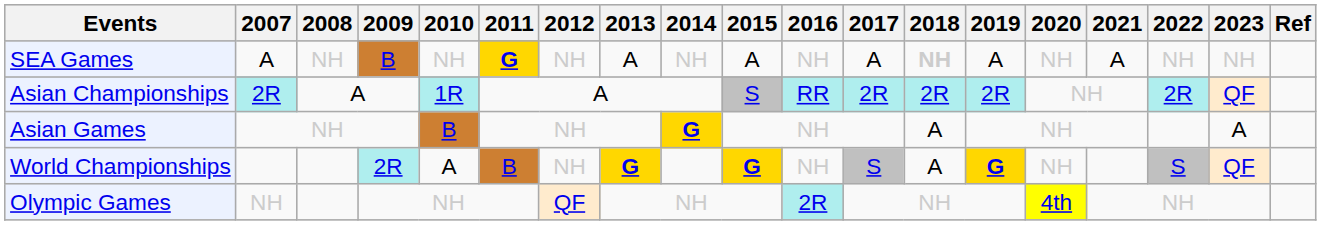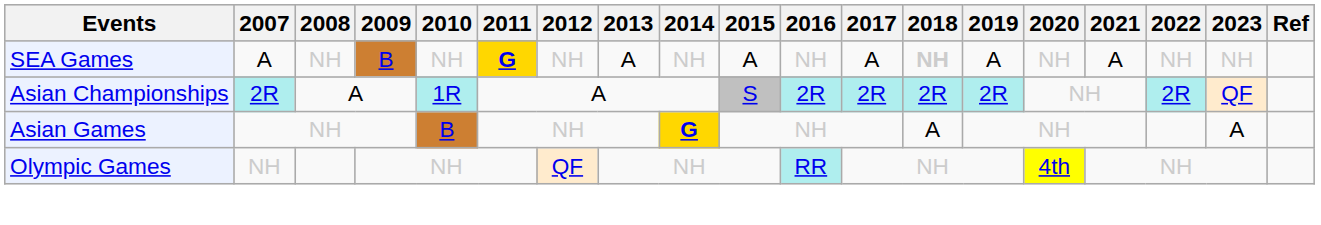Asian Championships | 2016: RR -> 2R
- row: World Championships | 2R | A | B | NH | G | G | NH | S | A | G | NH | S | QF
Olympic Games | 2016: 2R -> RR
